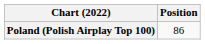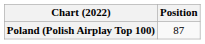Poland (Polish Airplay Top 100) | Position: 86 -> 87
